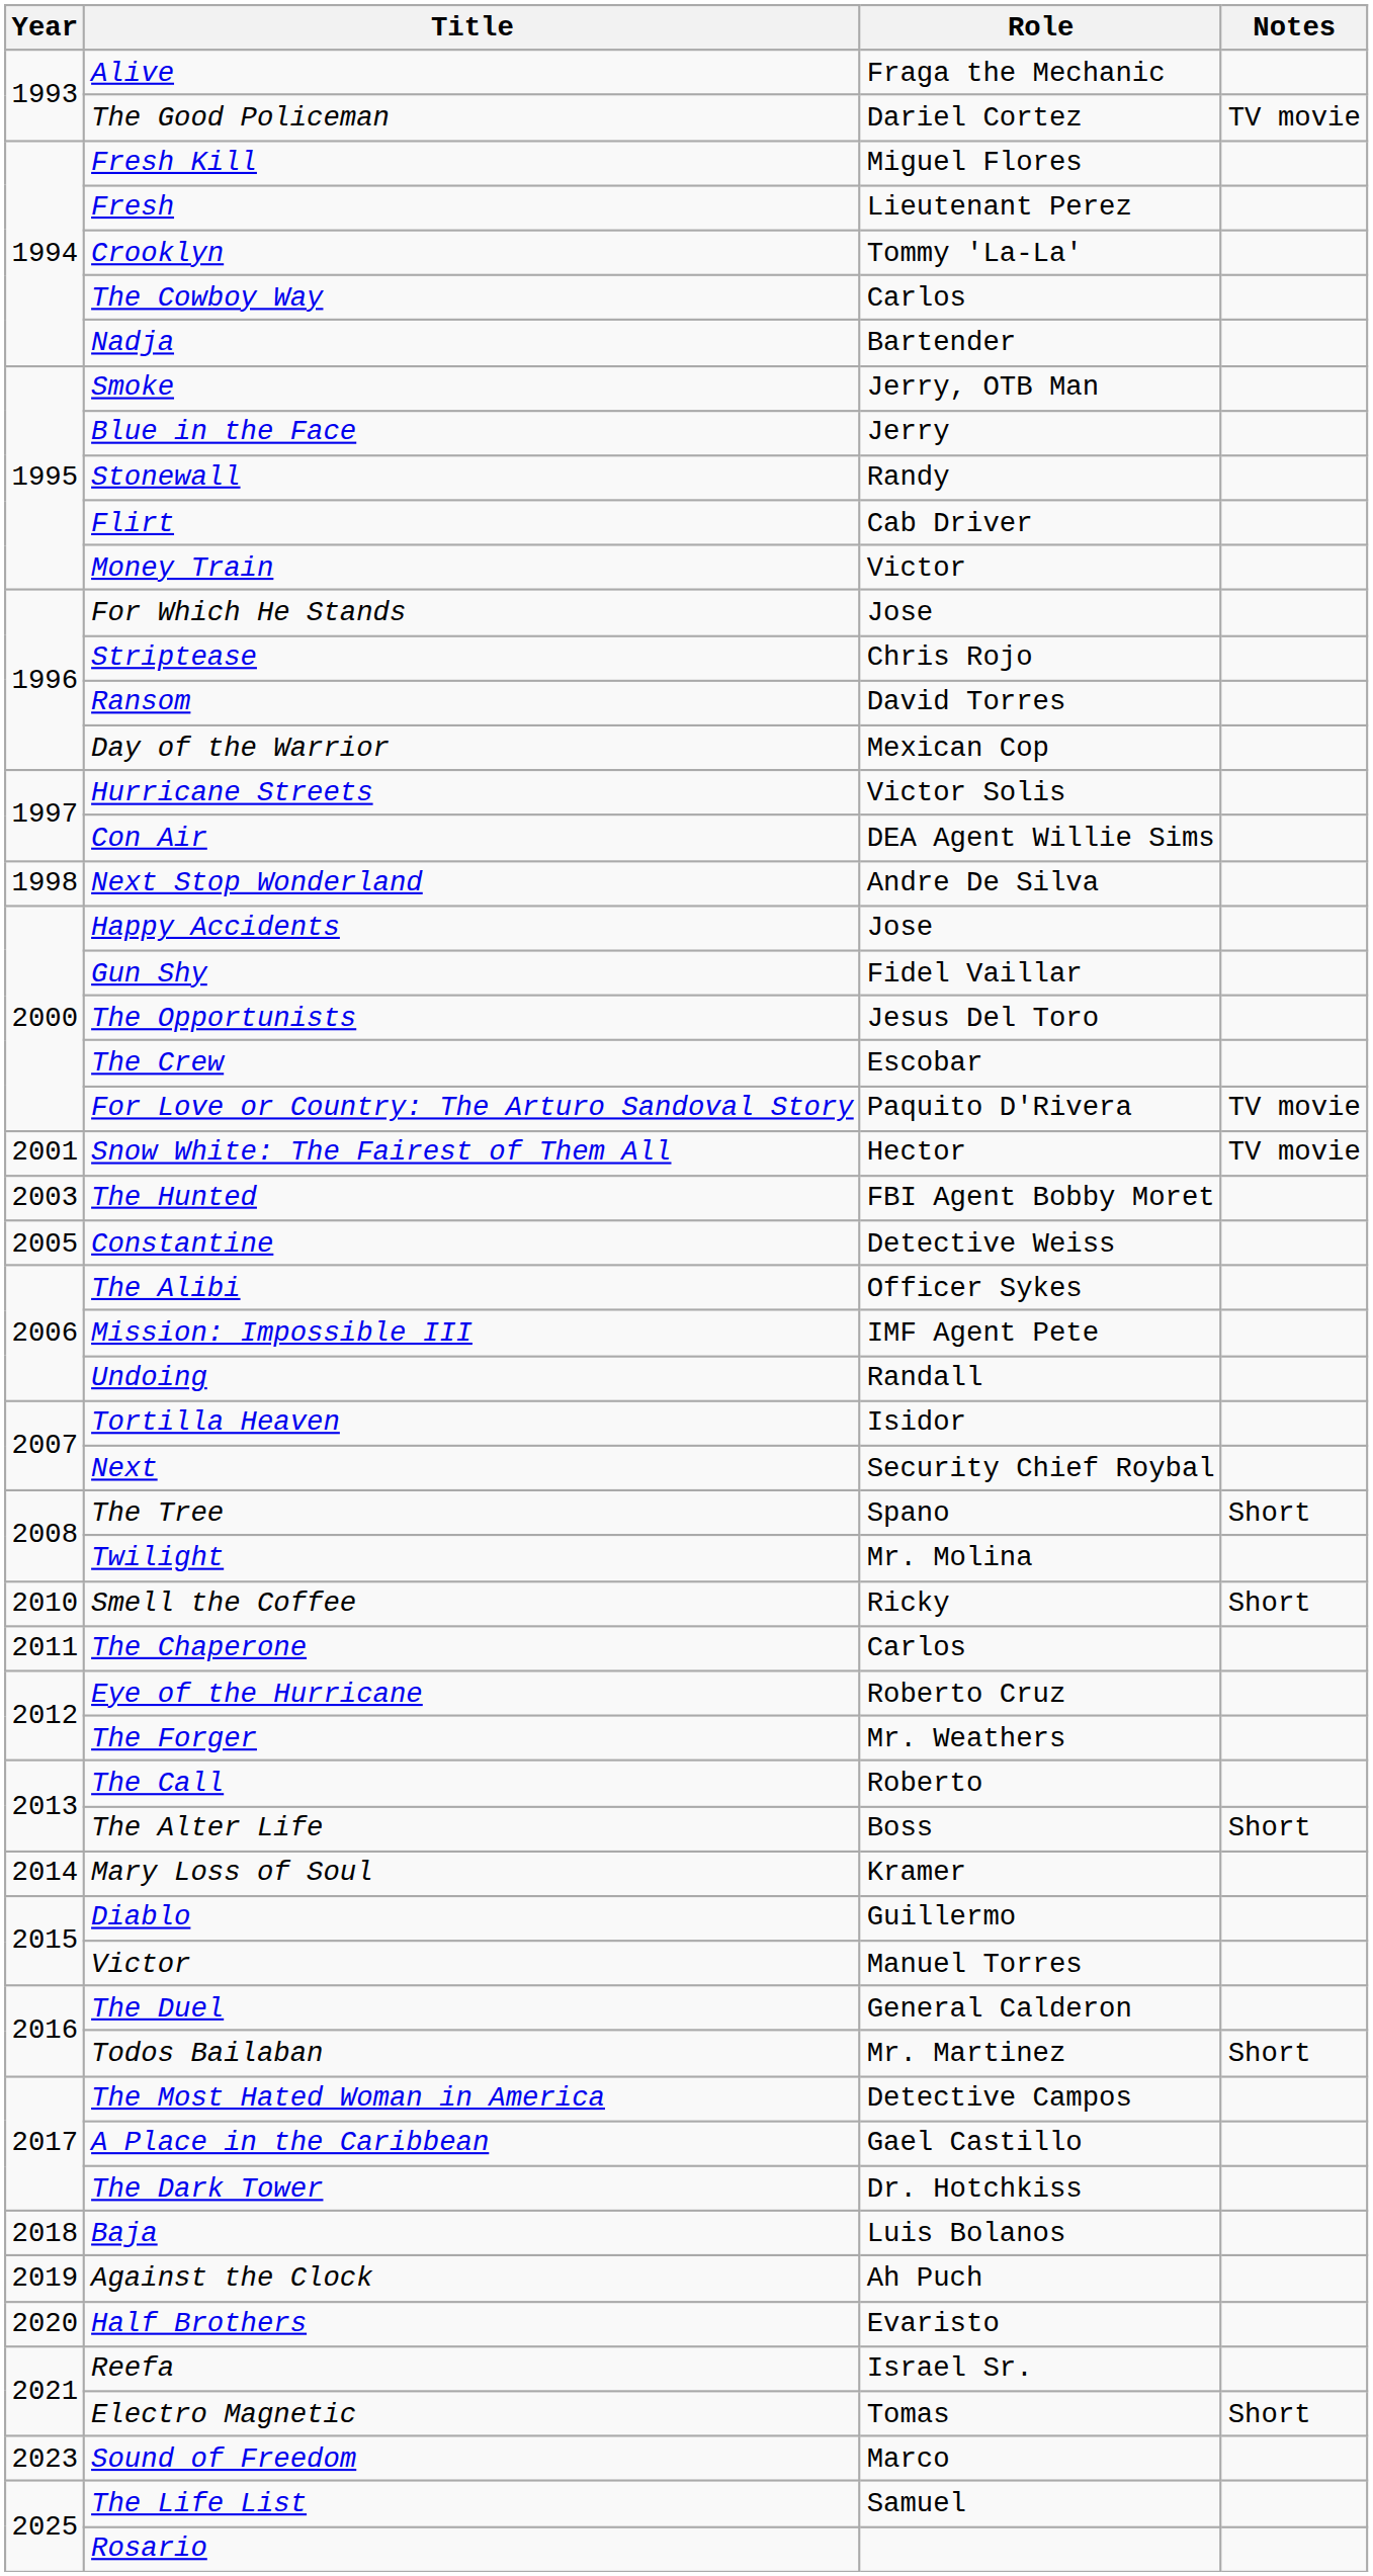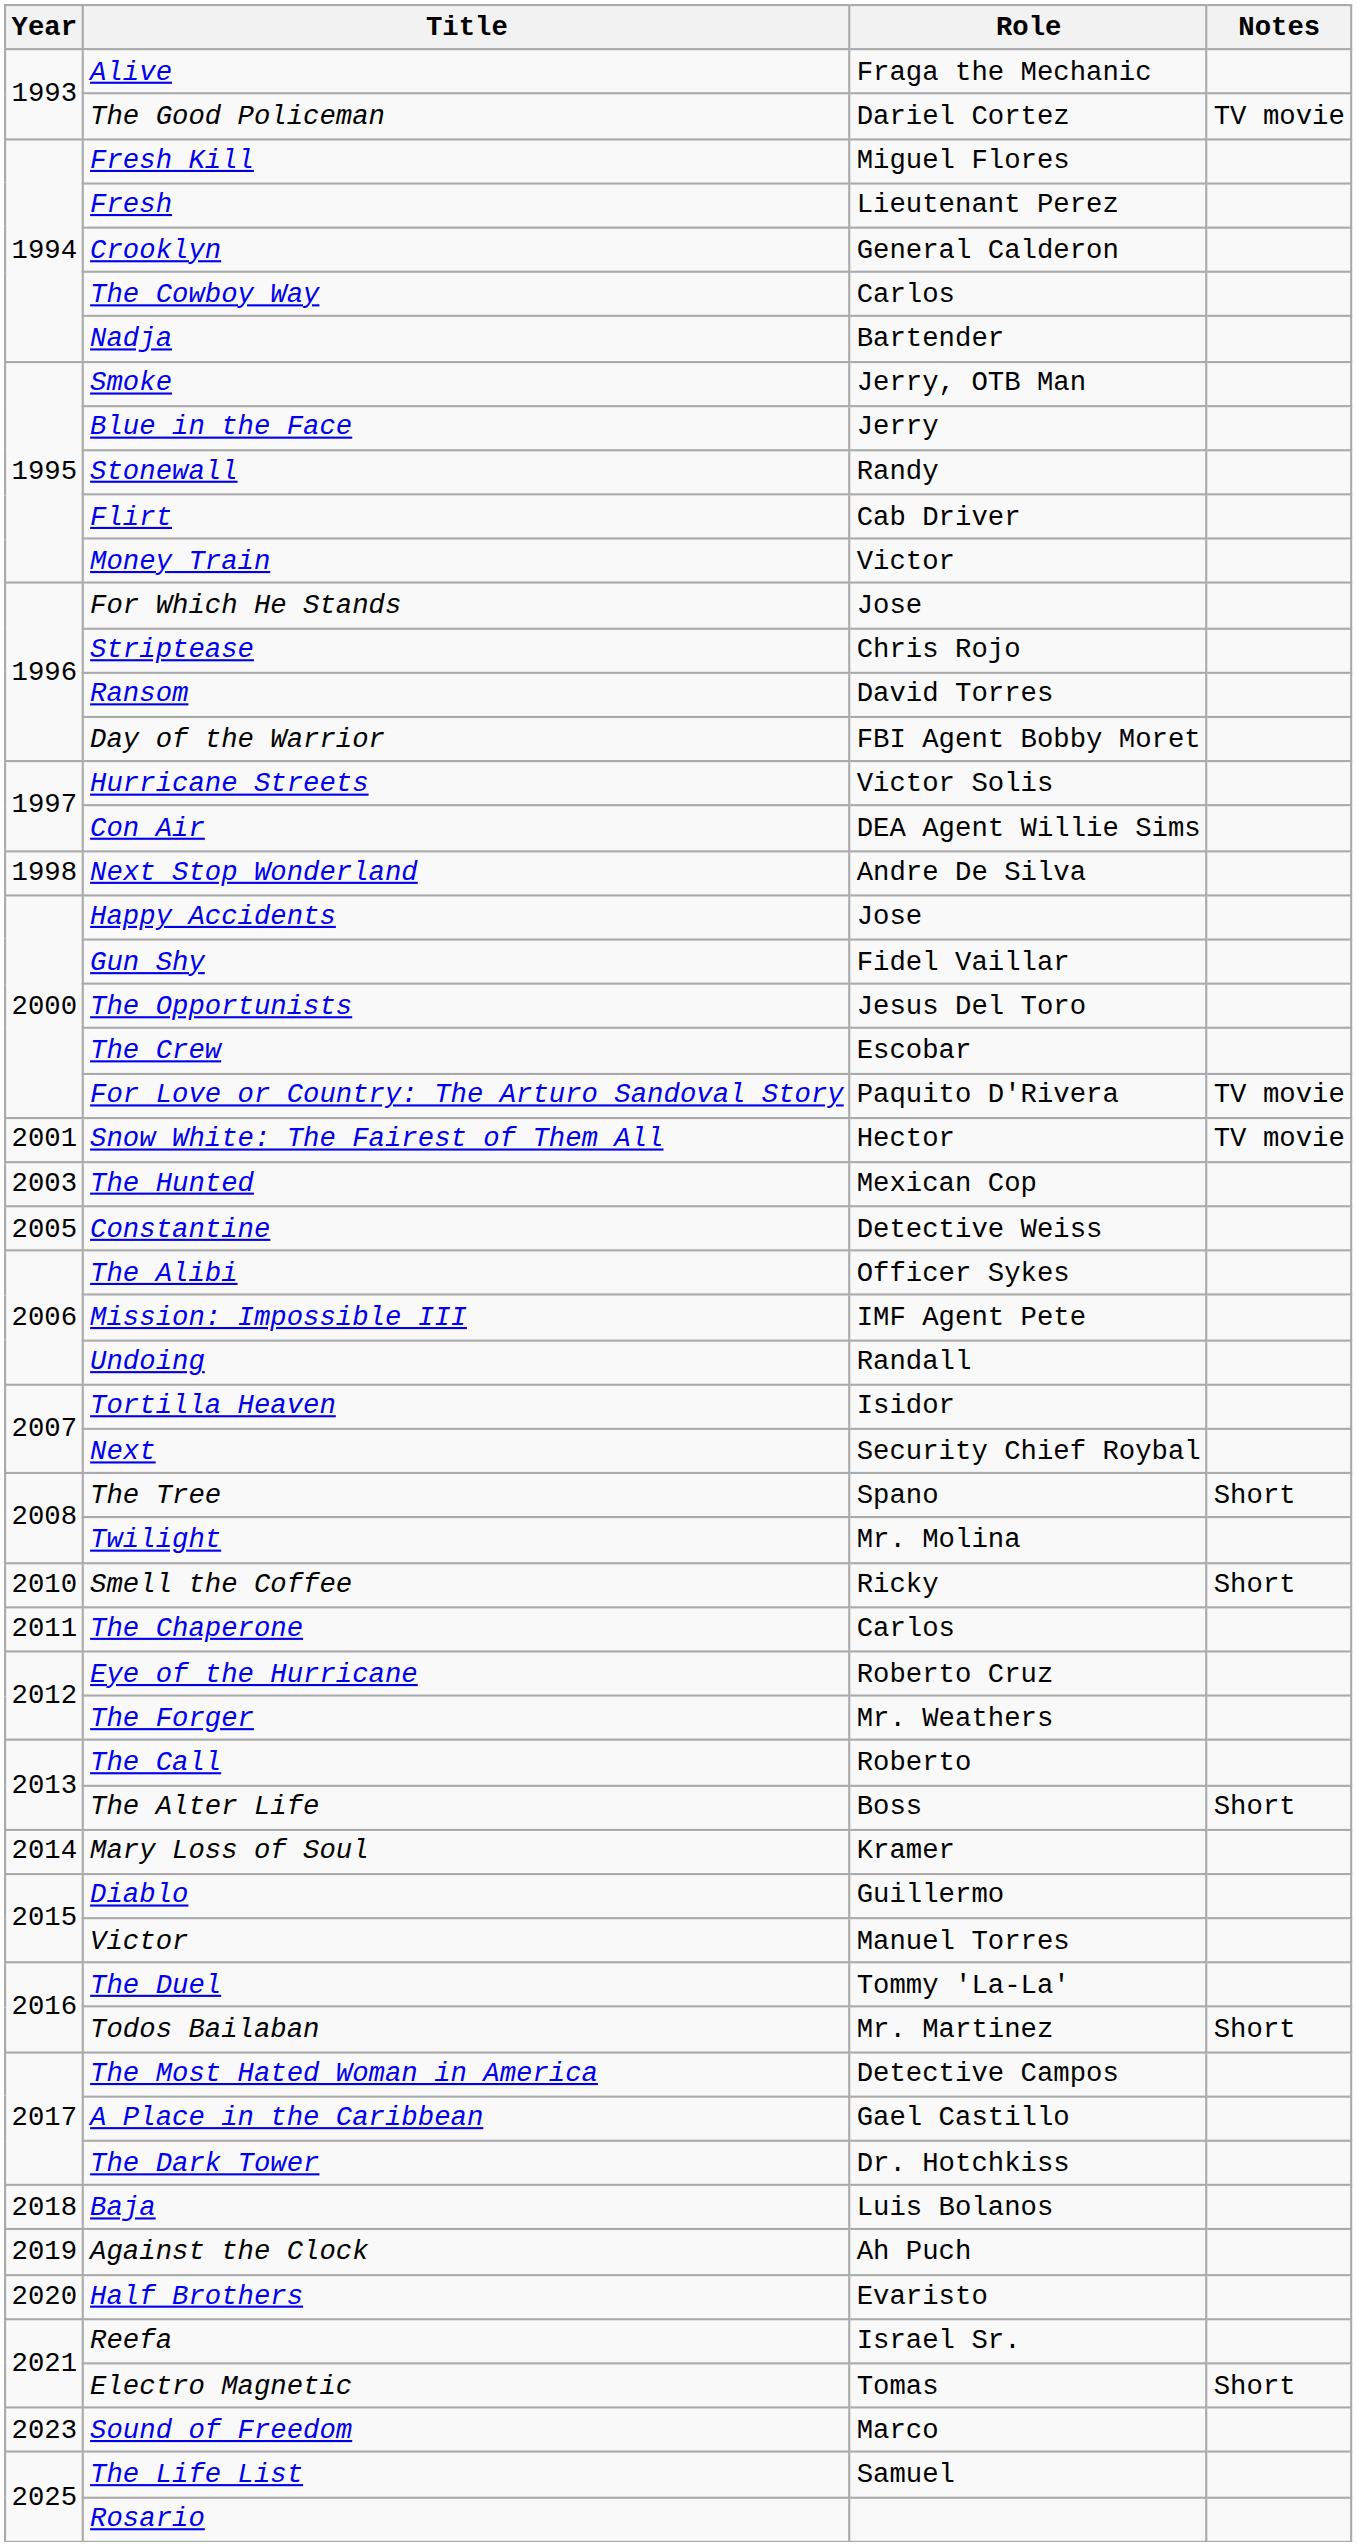Crooklyn | Role: Tommy 'La-La' -> General Calderon
Day of the Warrior | Role: Mexican Cop -> FBI Agent Bobby Moret
The Hunted | Role: FBI Agent Bobby Moret -> Mexican Cop
The Duel | Role: General Calderon -> Tommy 'La-La'
